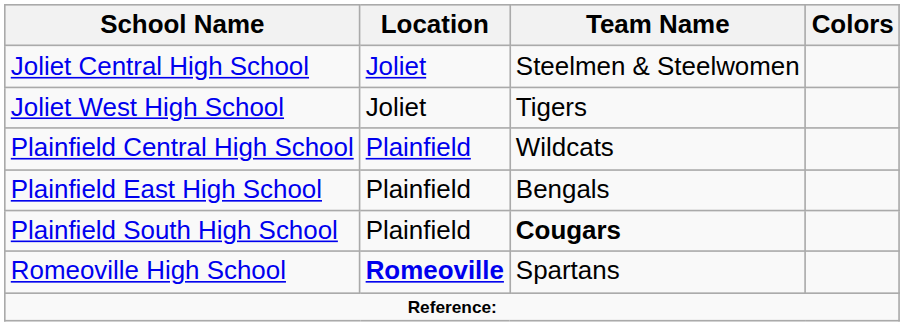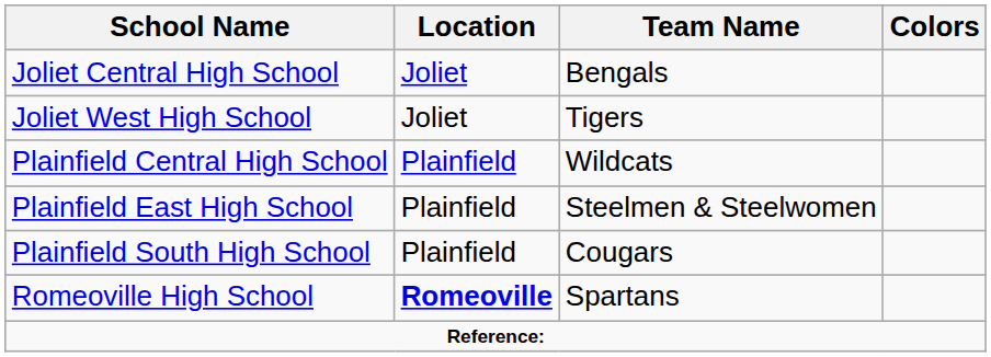Joliet Central High School | Team Name: Steelmen & Steelwomen -> Bengals
Plainfield East High School | Team Name: Bengals -> Steelmen & Steelwomen
Plainfield South High School | Team Name: bold -> normal
